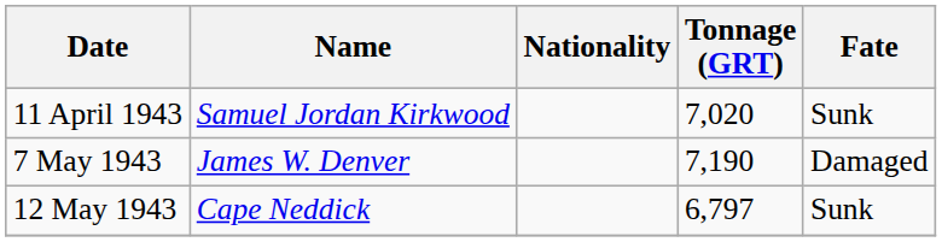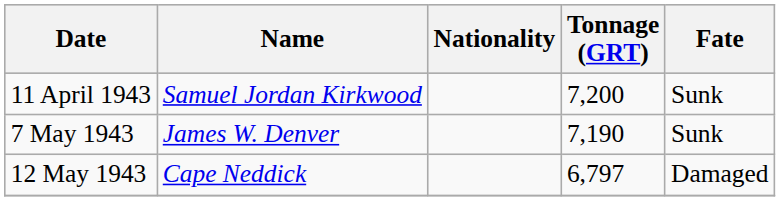11 April 1943 | Tonnage (GRT): 7,020 -> 7,200
7 May 1943 | Fate: Damaged -> Sunk
12 May 1943 | Fate: Sunk -> Damaged
